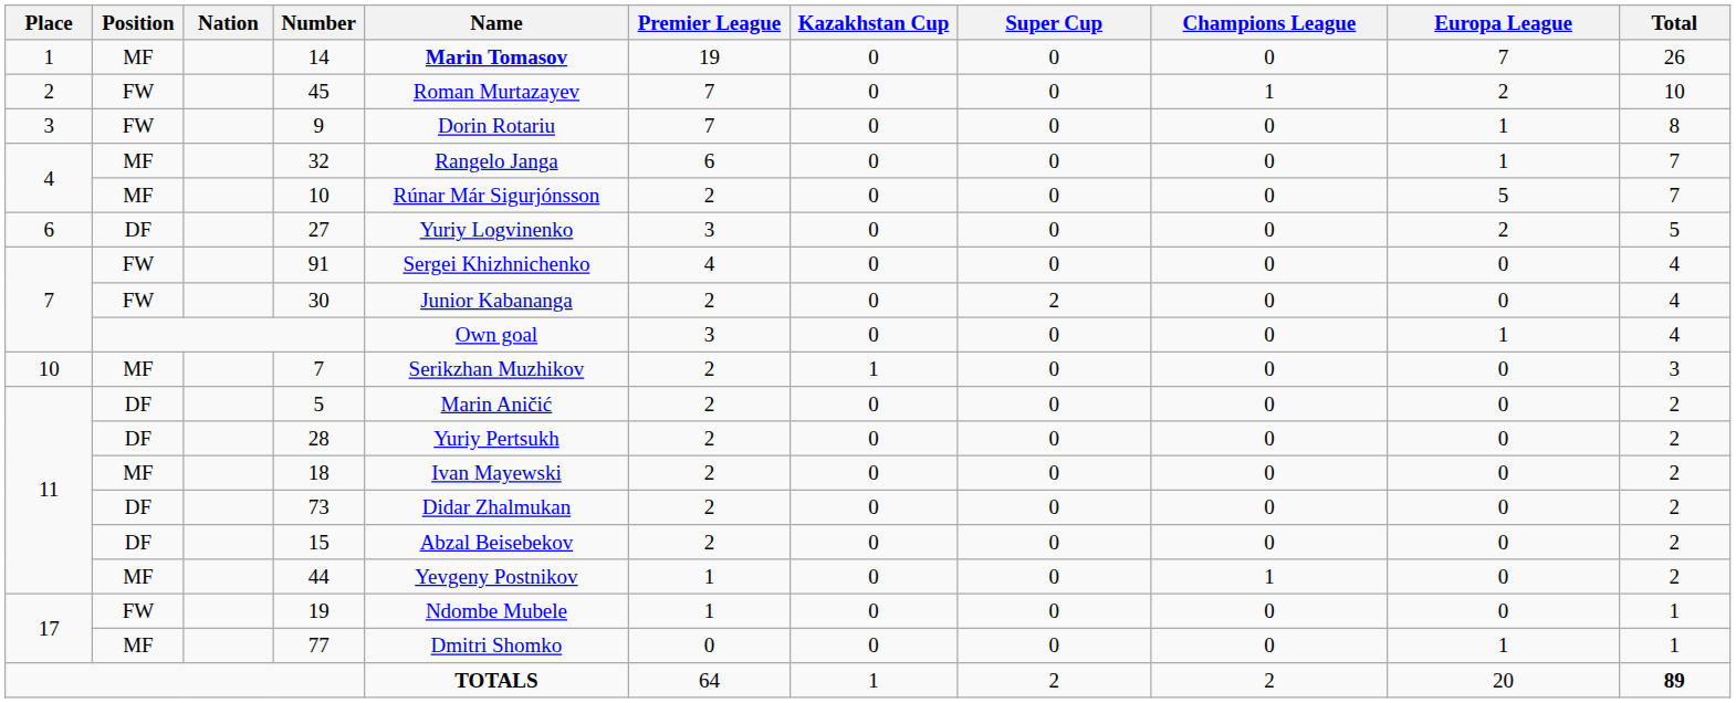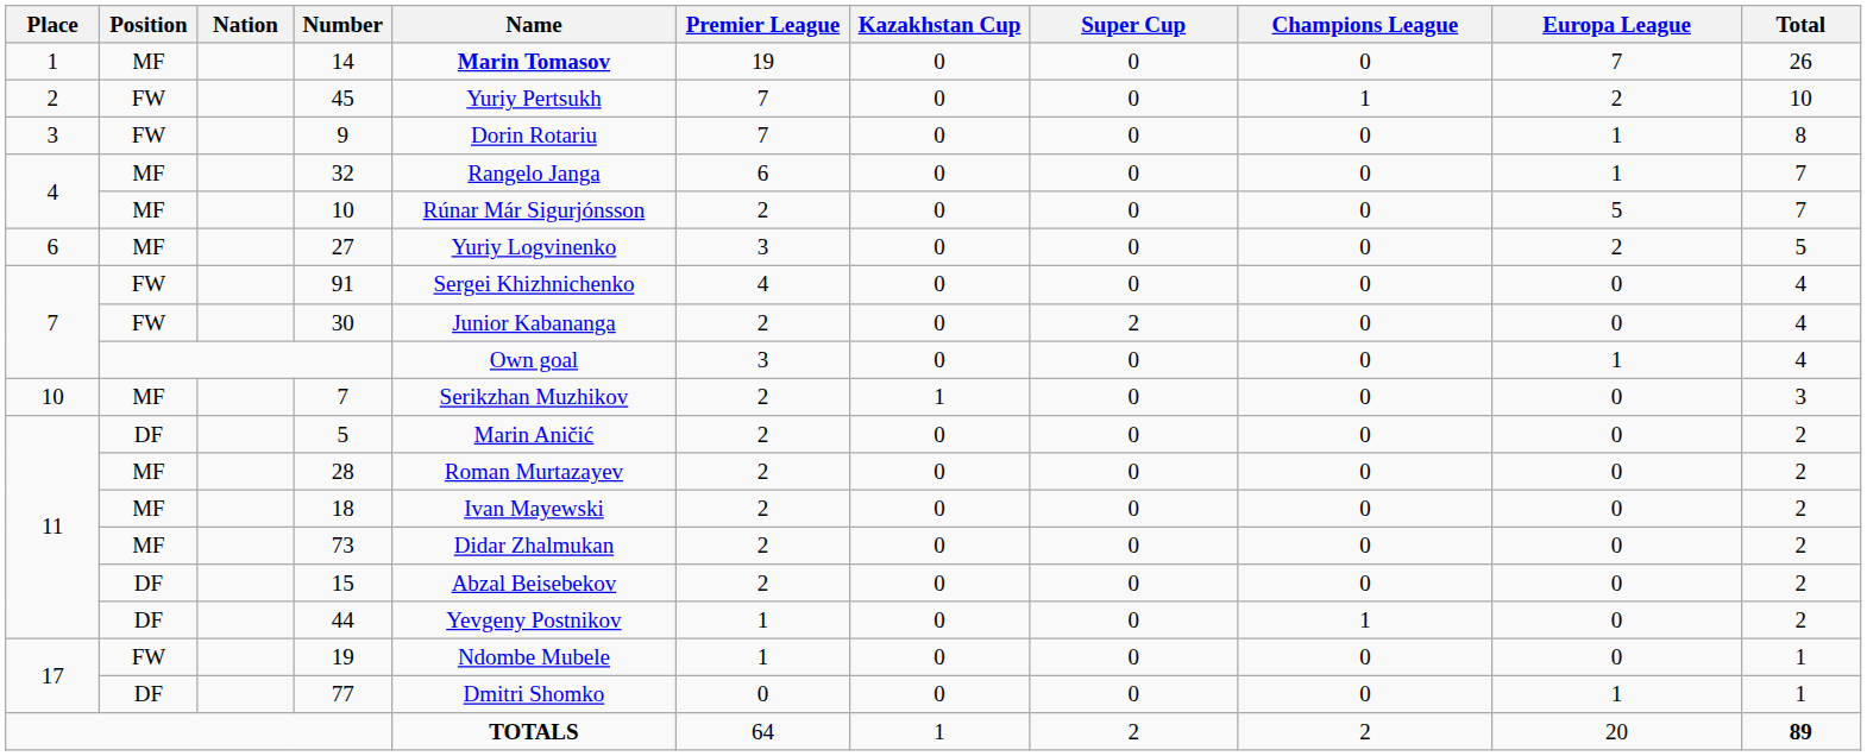45 | Name: Roman Murtazayev -> Yuriy Pertsukh
27 | Position: DF -> MF
28 | Position: DF -> MF
28 | Name: Yuriy Pertsukh -> Roman Murtazayev
73 | Position: DF -> MF
44 | Position: MF -> DF
77 | Position: MF -> DF
